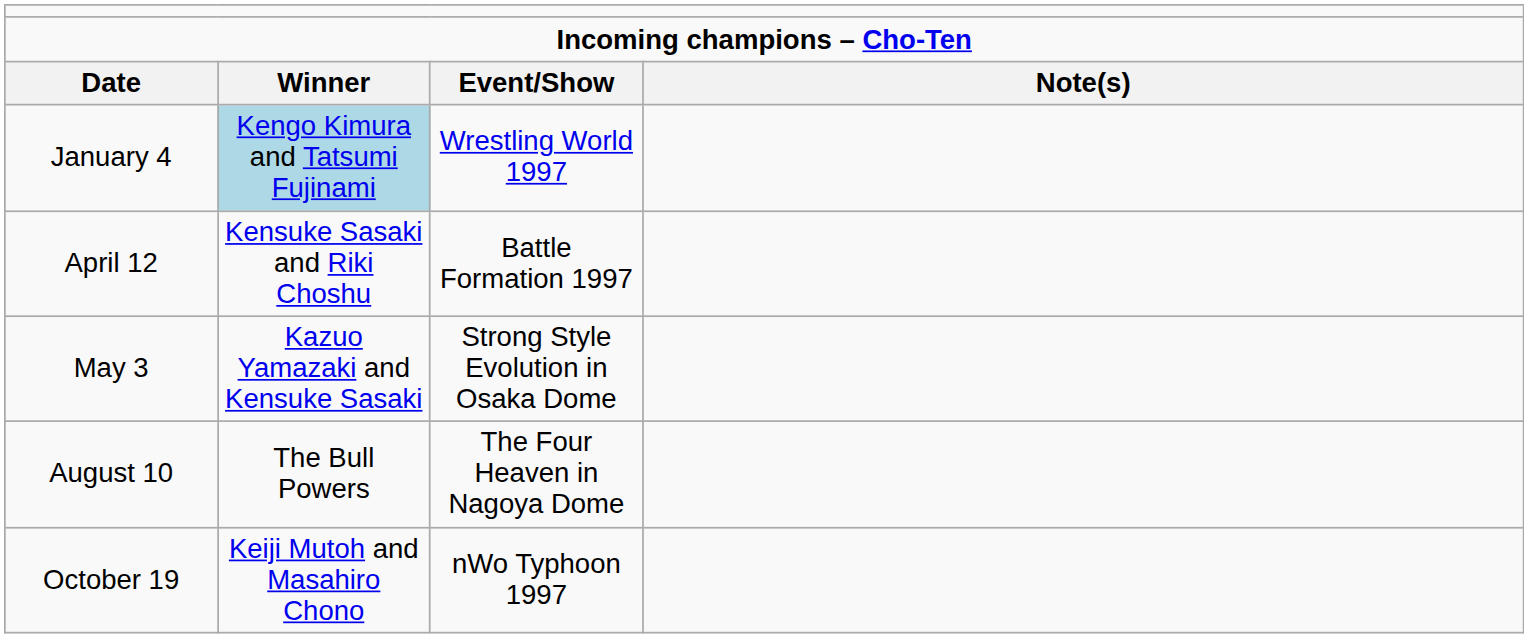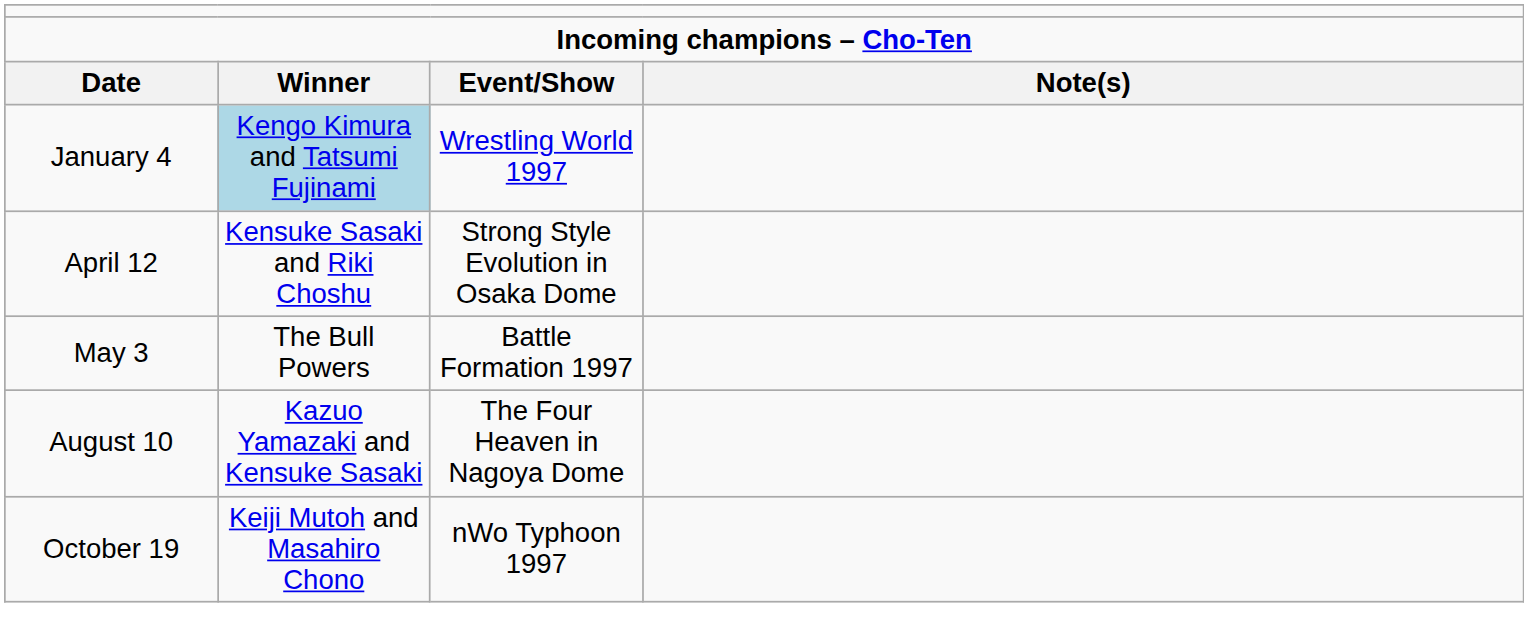April 12 | column 3: Battle Formation 1997 -> Strong Style Evolution in Osaka Dome
May 3 | column 2: Kazuo Yamazaki and Kensuke Sasaki -> The Bull Powers
May 3 | column 3: Strong Style Evolution in Osaka Dome -> Battle Formation 1997
August 10 | column 2: The Bull Powers -> Kazuo Yamazaki and Kensuke Sasaki
